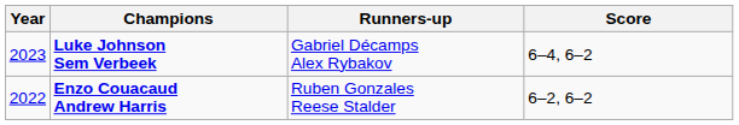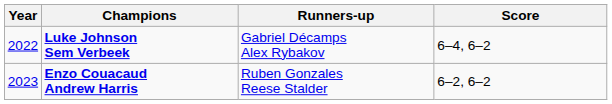Luke Johnson Sem Verbeek | Year: 2023 -> 2022
Enzo Couacaud Andrew Harris | Year: 2022 -> 2023
